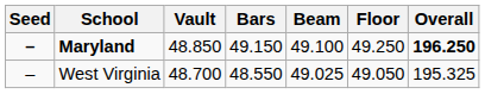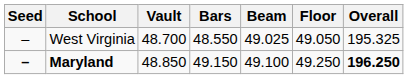rows swapped: Maryland <-> West Virginia
